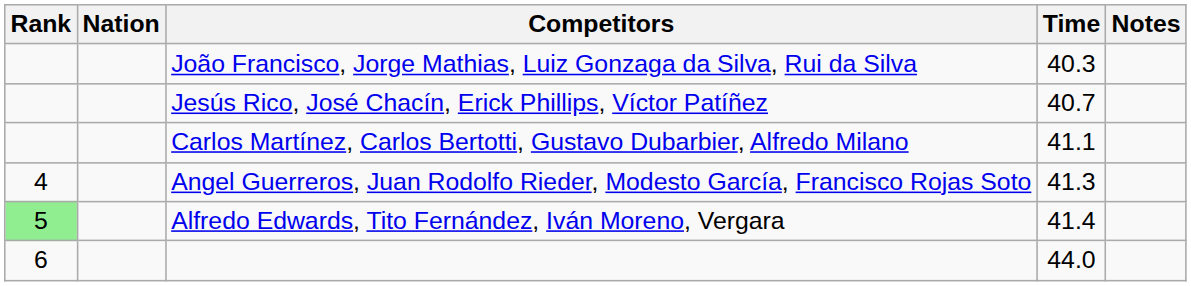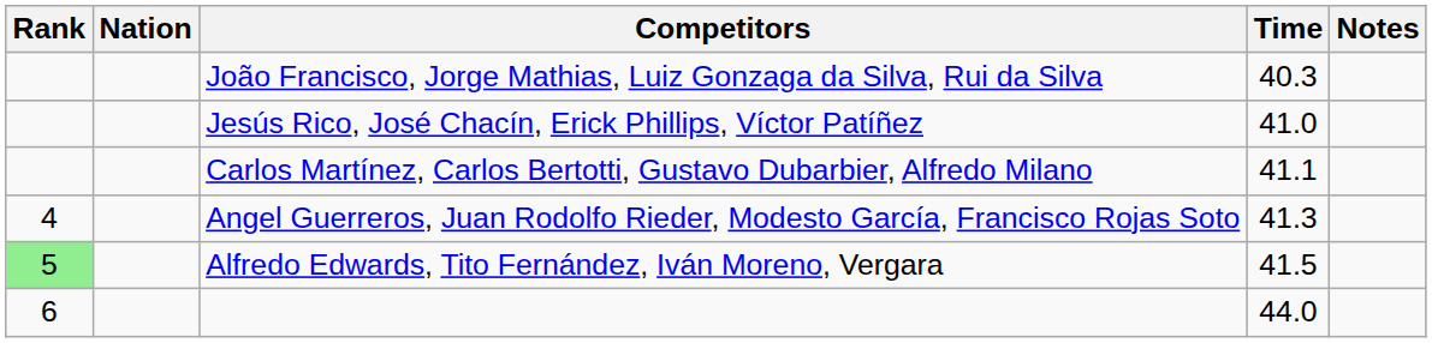Jesús Rico, José Chacín, Erick Phillips, Víctor Patíñez | Time: 40.7 -> 41.0
Alfredo Edwards, Tito Fernández, Iván Moreno, Vergara | Time: 41.4 -> 41.5
